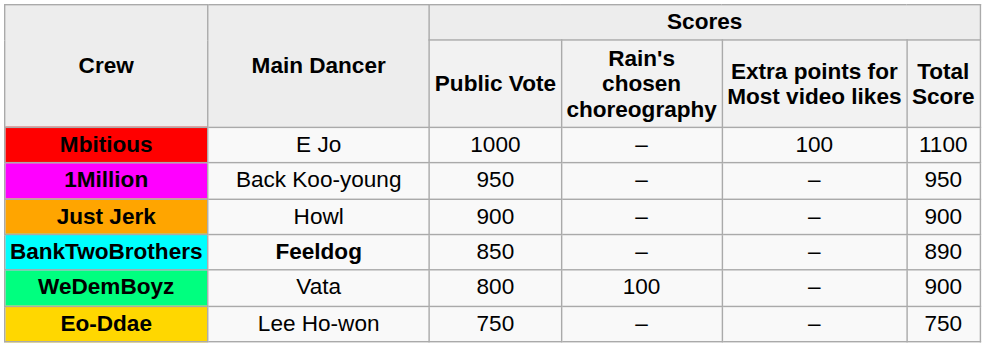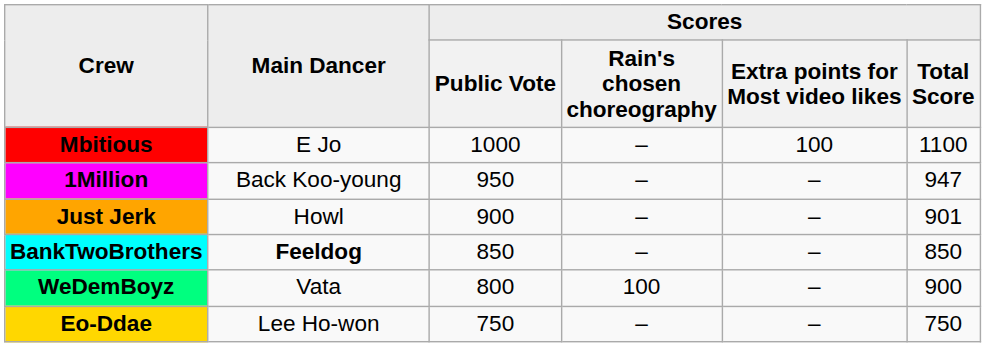1Million | Scores / Total Score: 950 -> 947
Just Jerk | Scores / Total Score: 900 -> 901
BankTwoBrothers | Scores / Total Score: 890 -> 850
